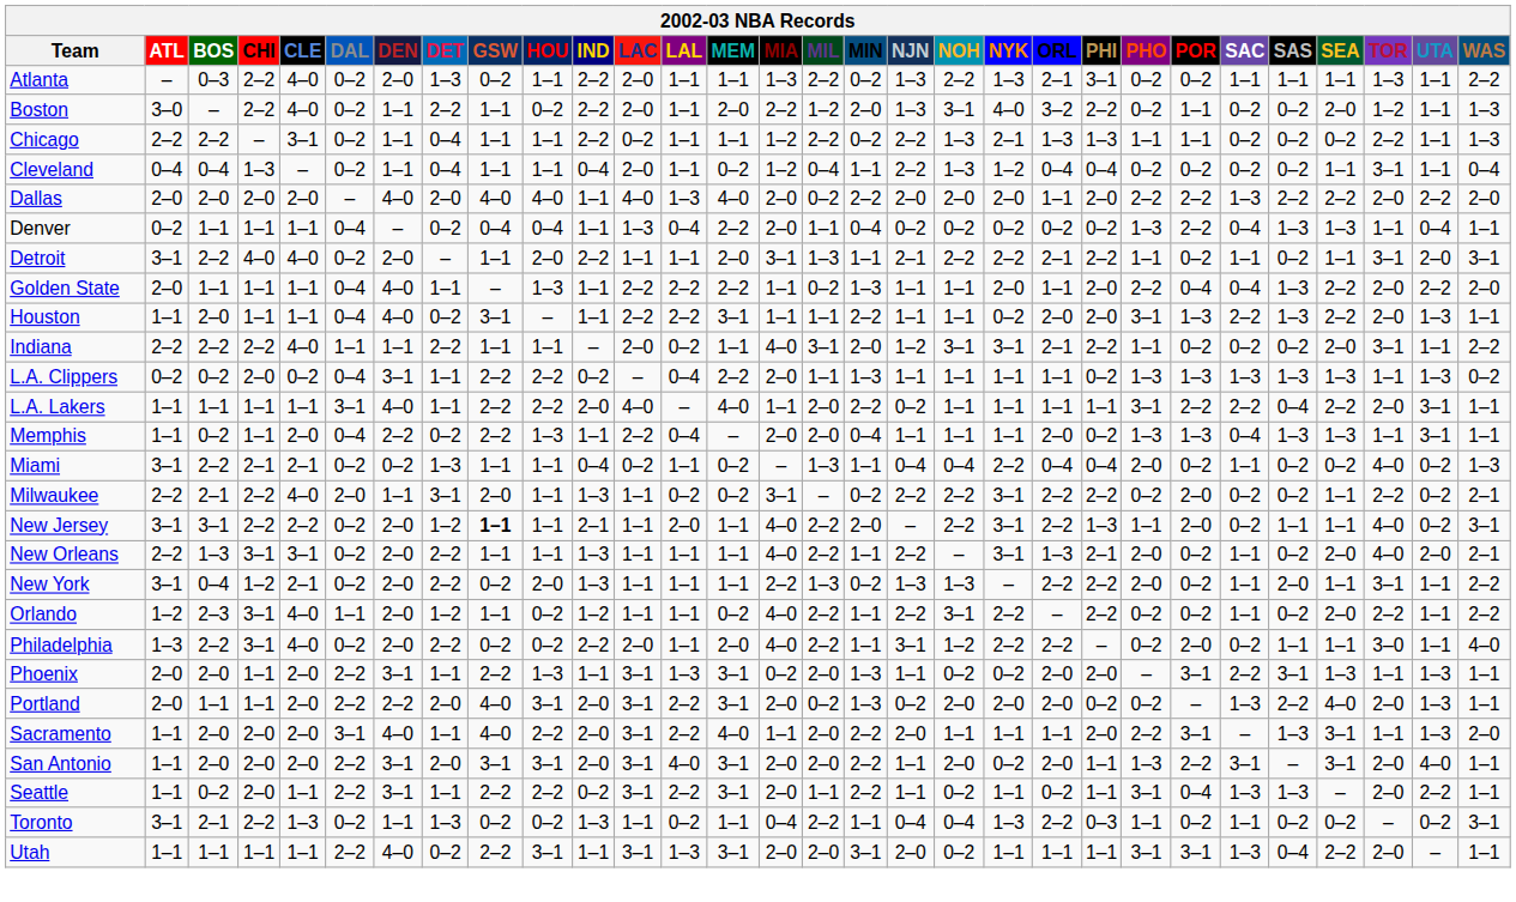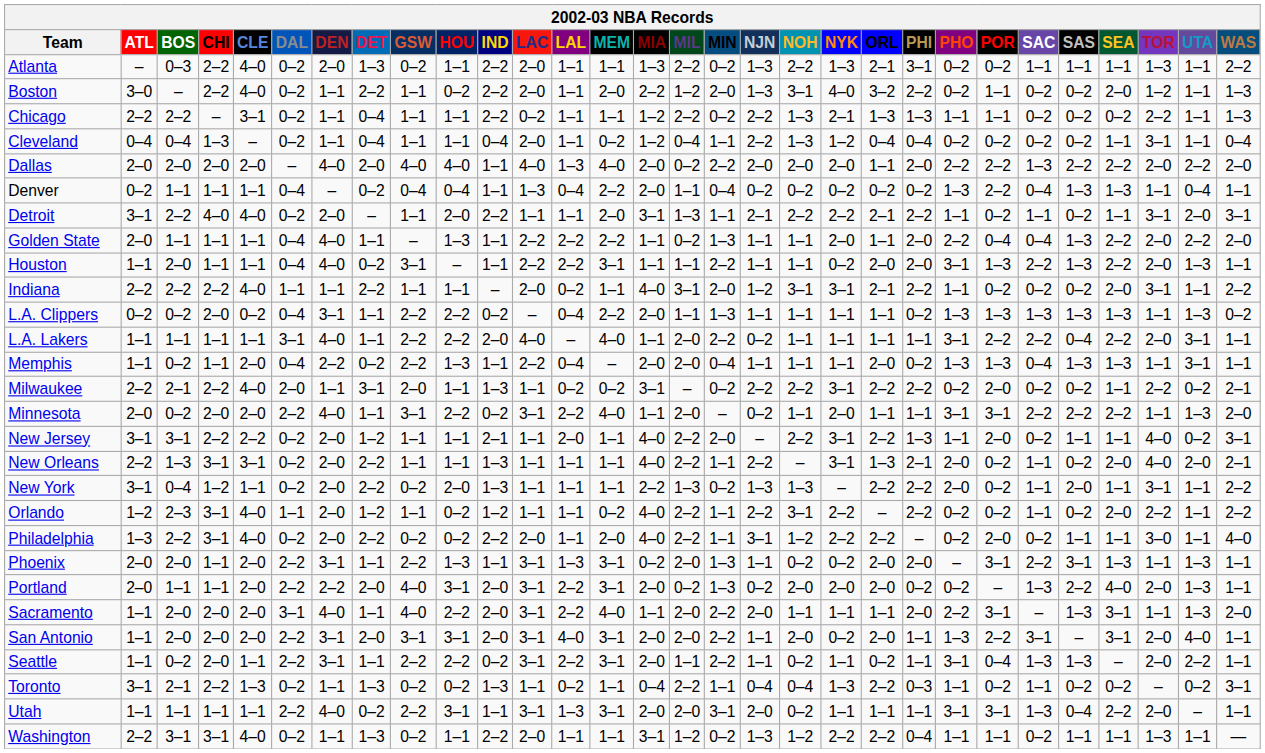- row: Miami | 3–1 | 2–2 | 2–1 | 2–1 | 0–2 | 0–2 | 1–3 | 1–1 | 1–1 | 0–4 | 0–2 | 1–1 | 0–2 | – | 1–3 | 1–1 | 0–4 | 0–4 | 2–2 | 0–4 | 0–4 | 2–0 | 0–2 | 1–1 | 0–2 | 0–2 | 4–0 | 0–2 | 1–3
+ row: Minnesota | 2–0 | 0–2 | 2–0 | 2–0 | 2–2 | 4–0 | 1–1 | 3–1 | 2–2 | 0–2 | 3–1 | 2–2 | 4–0 | 1–1 | 2–0 | – | 0–2 | 1–1 | 2–0 | 1–1 | 1–1 | 3–1 | 3–1 | 2–2 | 2–2 | 2–2 | 1–1 | 1–3 | 2–0
New Jersey | GSW: bold -> normal
New York | CLE: 2–1 -> 1–1
+ row: Washington | 2–2 | 3–1 | 3–1 | 4–0 | 0–2 | 1–1 | 1–3 | 0–2 | 1–1 | 2–2 | 2–0 | 1–1 | 1–1 | 3–1 | 1–2 | 0–2 | 1–3 | 1–2 | 2–2 | 2–2 | 0–4 | 1–1 | 1–1 | 0–2 | 1–1 | 1–1 | 1–3 | 1–1 | —
